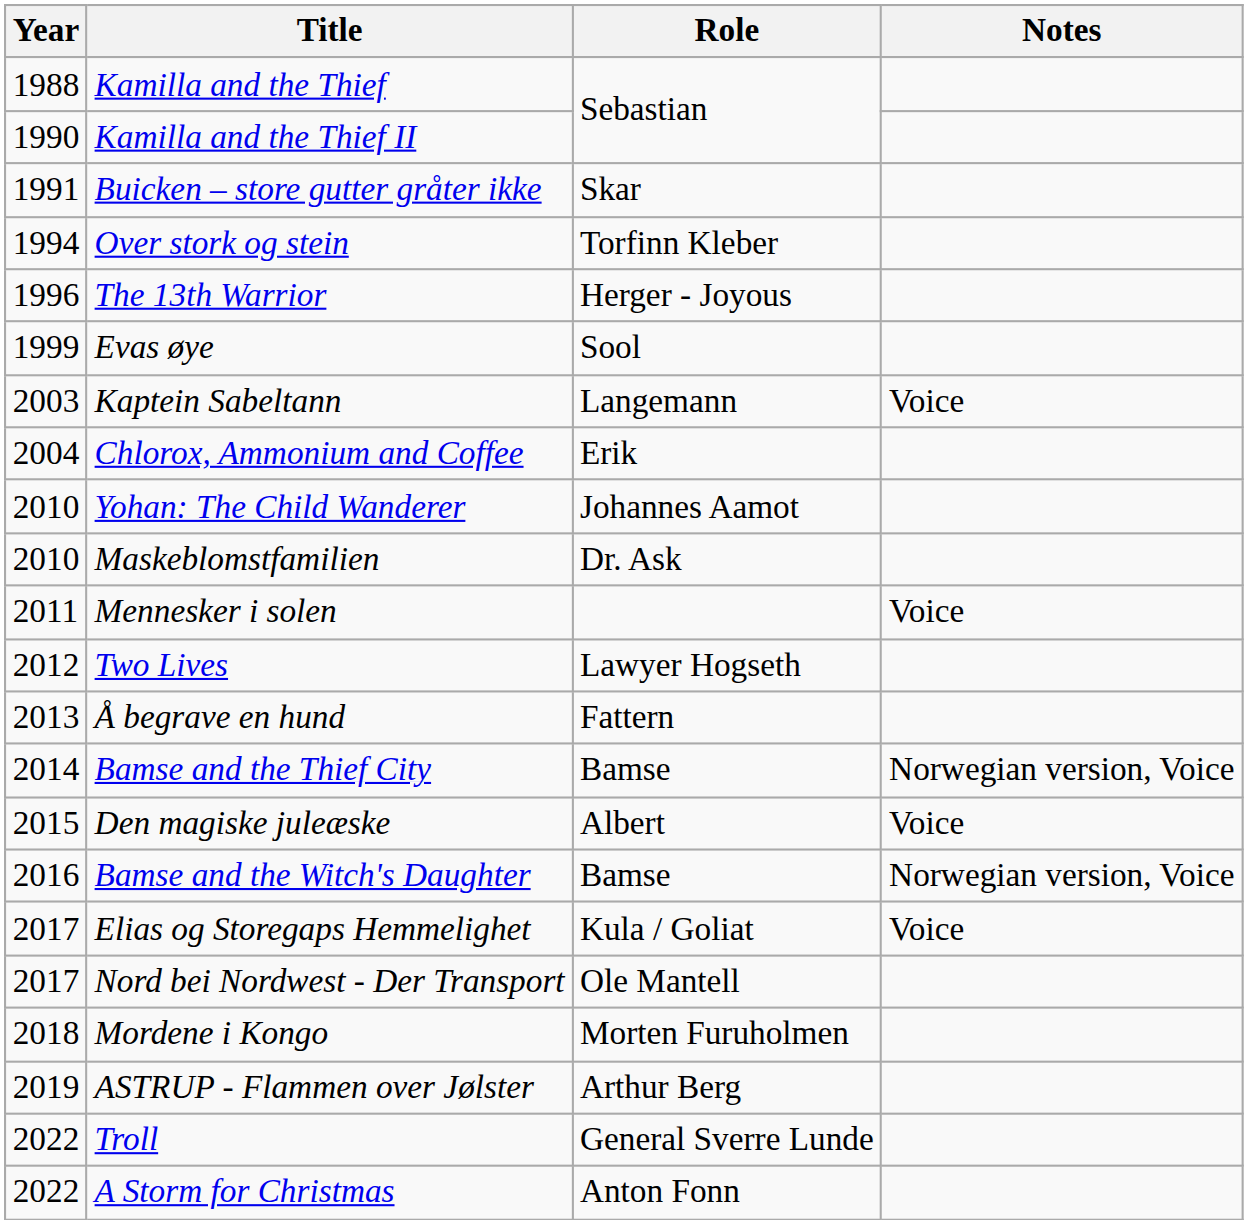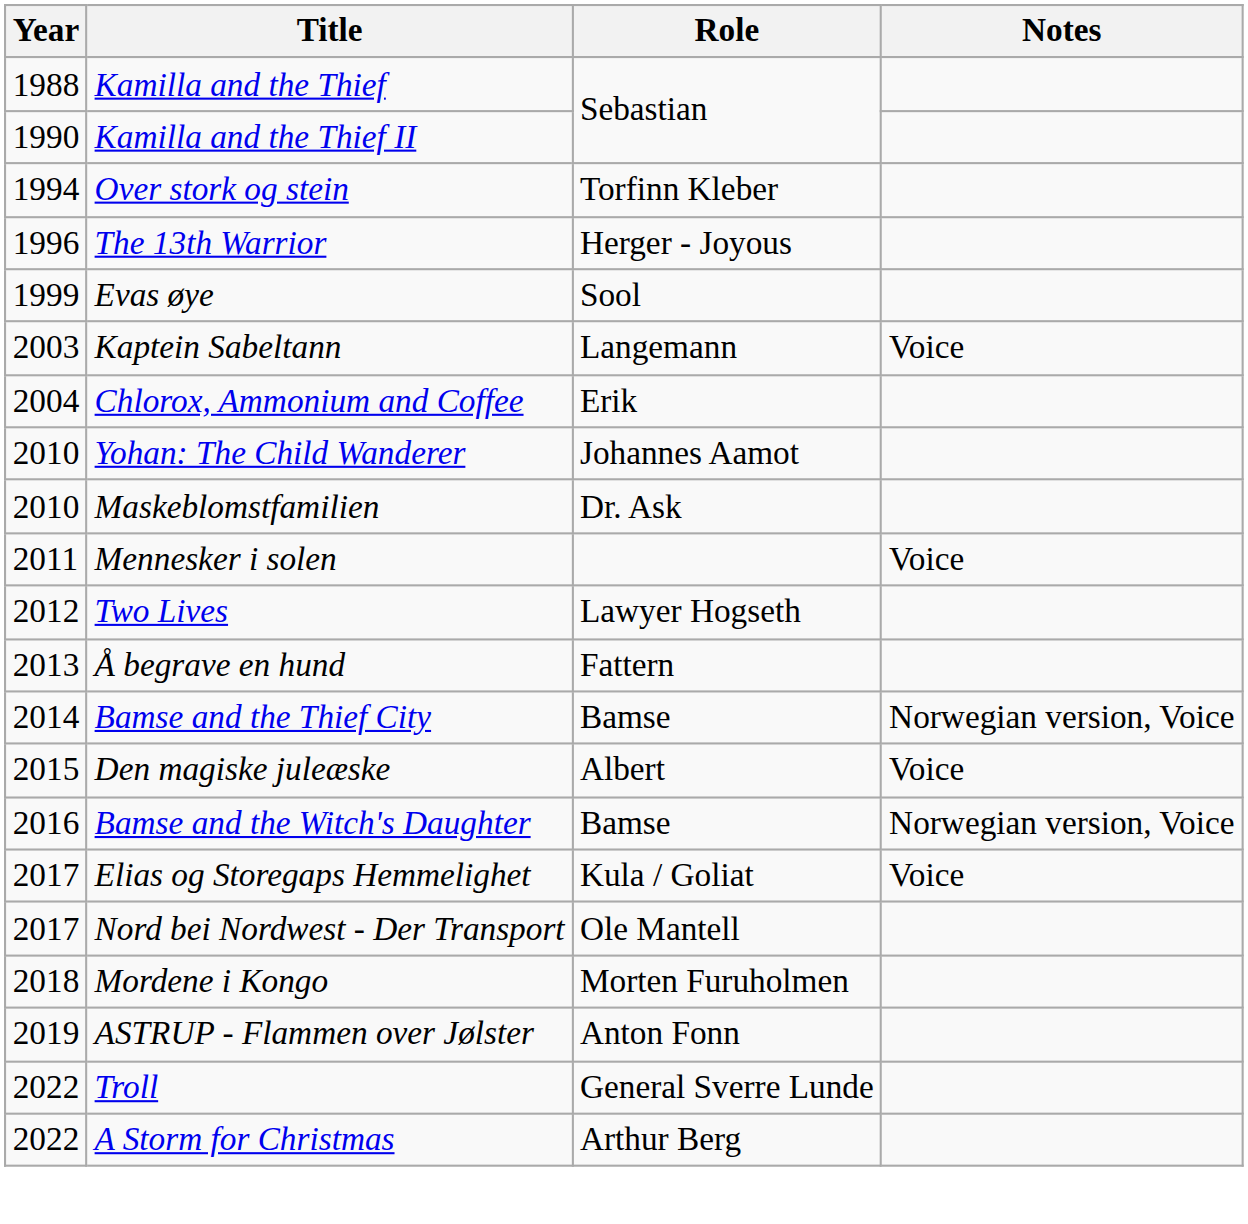- row: 1991 | Buicken – store gutter gråter ikke | Skar
ASTRUP - Flammen over Jølster | Role: Arthur Berg -> Anton Fonn
A Storm for Christmas | Role: Anton Fonn -> Arthur Berg
